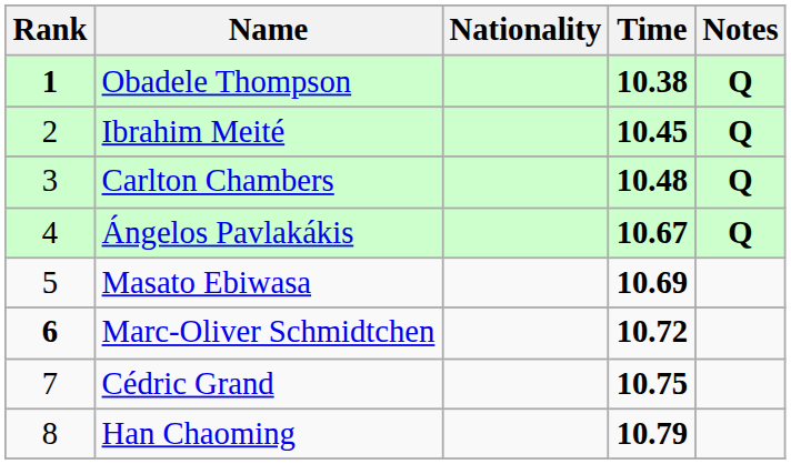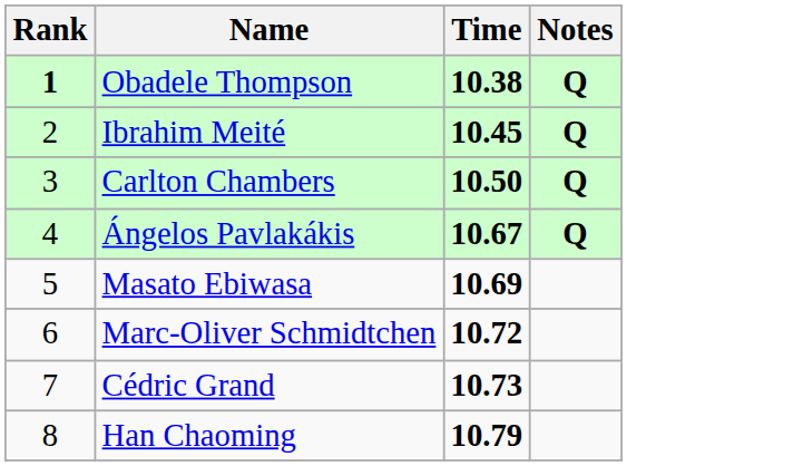- column: Nationality
Carlton Chambers | Time: 10.48 -> 10.50
Marc-Oliver Schmidtchen | Rank: bold -> normal
Cédric Grand | Time: 10.75 -> 10.73
